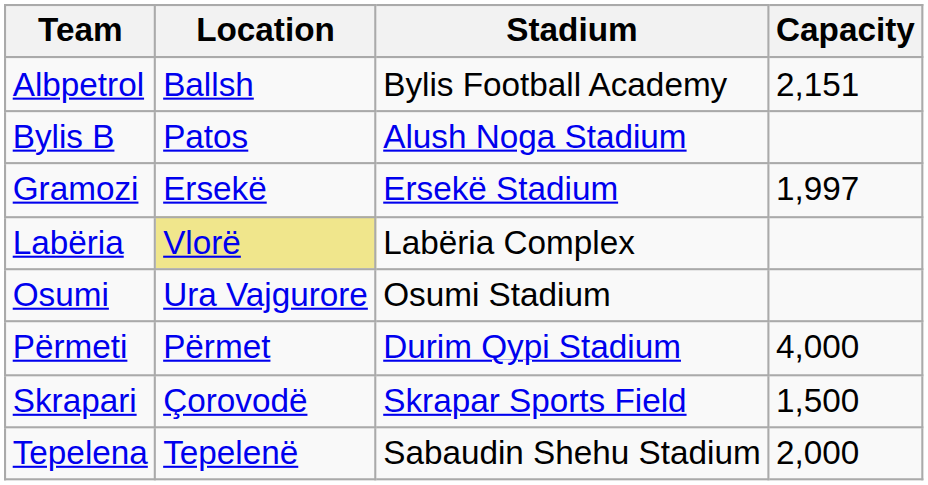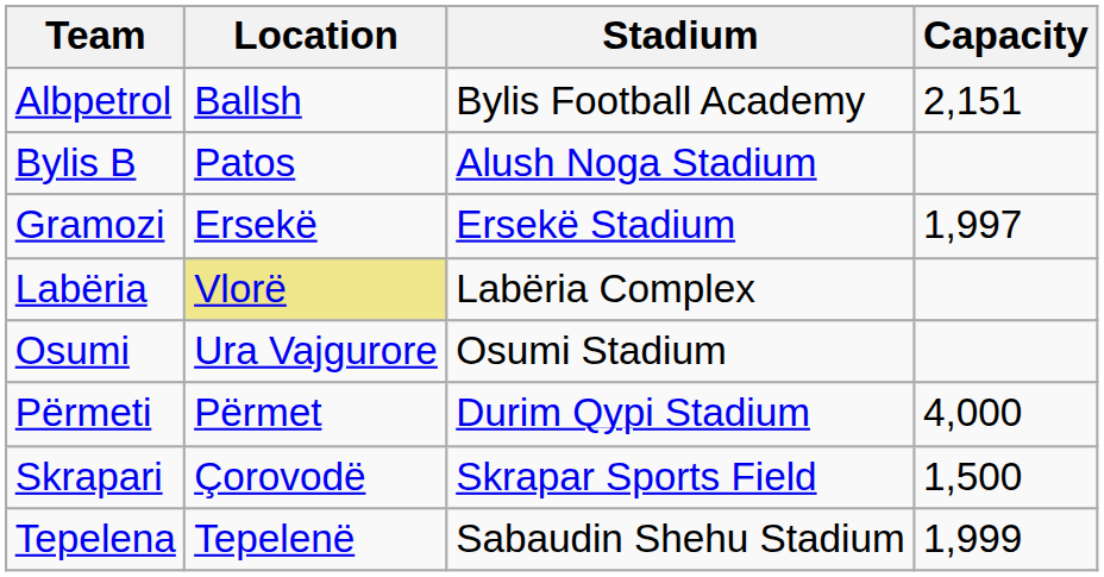Tepelena | Capacity: 2,000 -> 1,999
